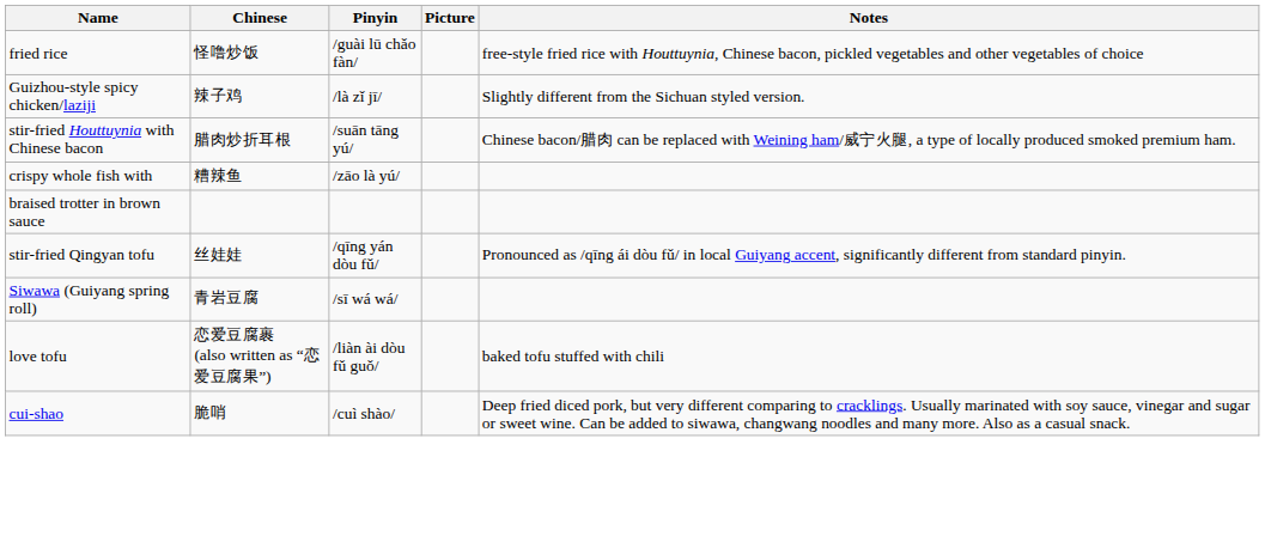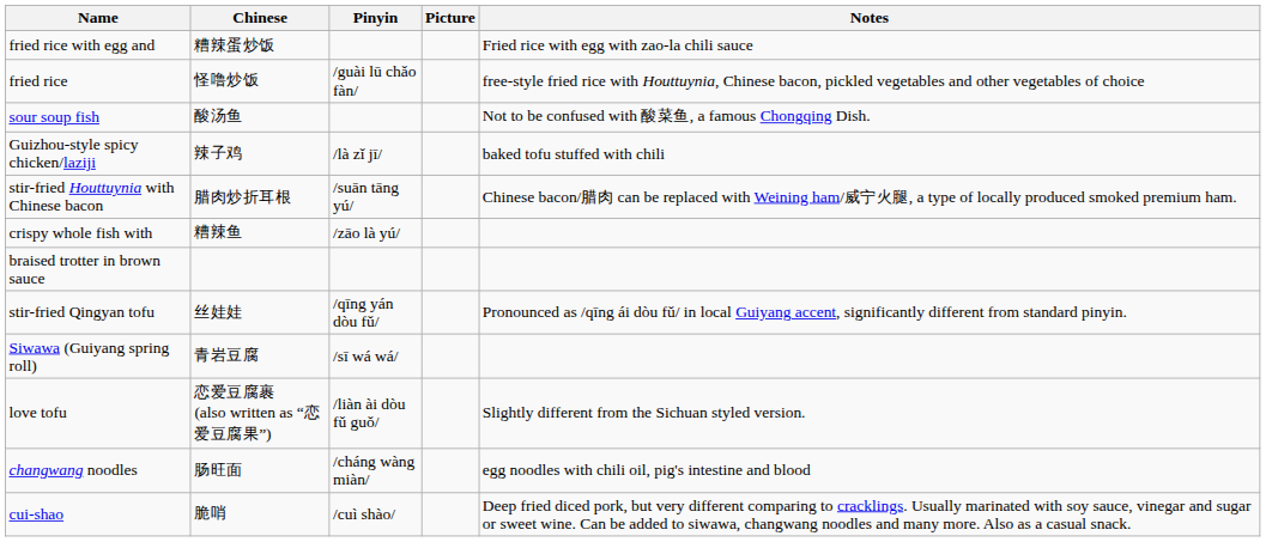+ row: fried rice with egg and | 糟辣蛋炒饭 | Fried rice with egg with zao-la chili sauce
+ row: sour soup fish | 酸汤鱼 | Not to be confused with 酸菜鱼, a famous Chongqing Dish.
Guizhou-style spicy chicken/laziji | Notes: Slightly different from the Sichuan styled version. -> baked tofu stuffed with chili
love tofu | Notes: baked tofu stuffed with chili -> Slightly different from the Sichuan styled version.
+ row: changwang noodles | 肠旺面 | /cháng wàng miàn/ | egg noodles with chili oil, pig's intestine and blood
